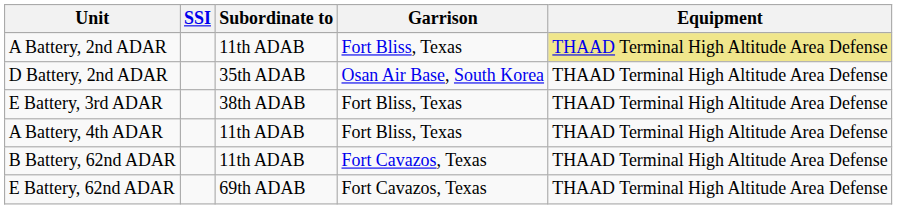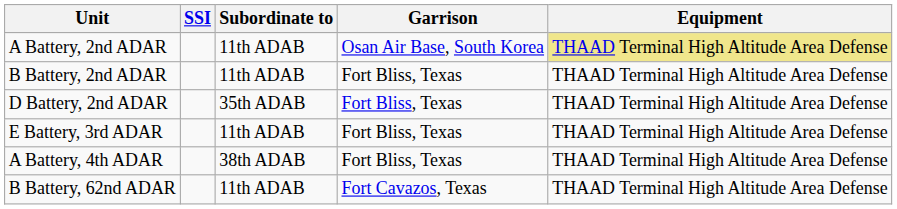A Battery, 2nd ADAR | Garrison: Fort Bliss, Texas -> Osan Air Base, South Korea
+ row: B Battery, 2nd ADAR | 11th ADAB | Fort Bliss, Texas | THAAD Terminal High Altitude Area Defense
D Battery, 2nd ADAR | Garrison: Osan Air Base, South Korea -> Fort Bliss, Texas
E Battery, 3rd ADAR | Subordinate to: 38th ADAB -> 11th ADAB
A Battery, 4th ADAR | Subordinate to: 11th ADAB -> 38th ADAB
- row: E Battery, 62nd ADAR | 69th ADAB | Fort Cavazos, Texas | THAAD Terminal High Altitude Area Defense
